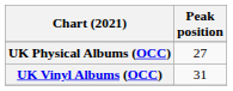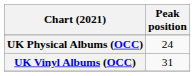UK Physical Albums (OCC) | Peak position: 27 -> 24
